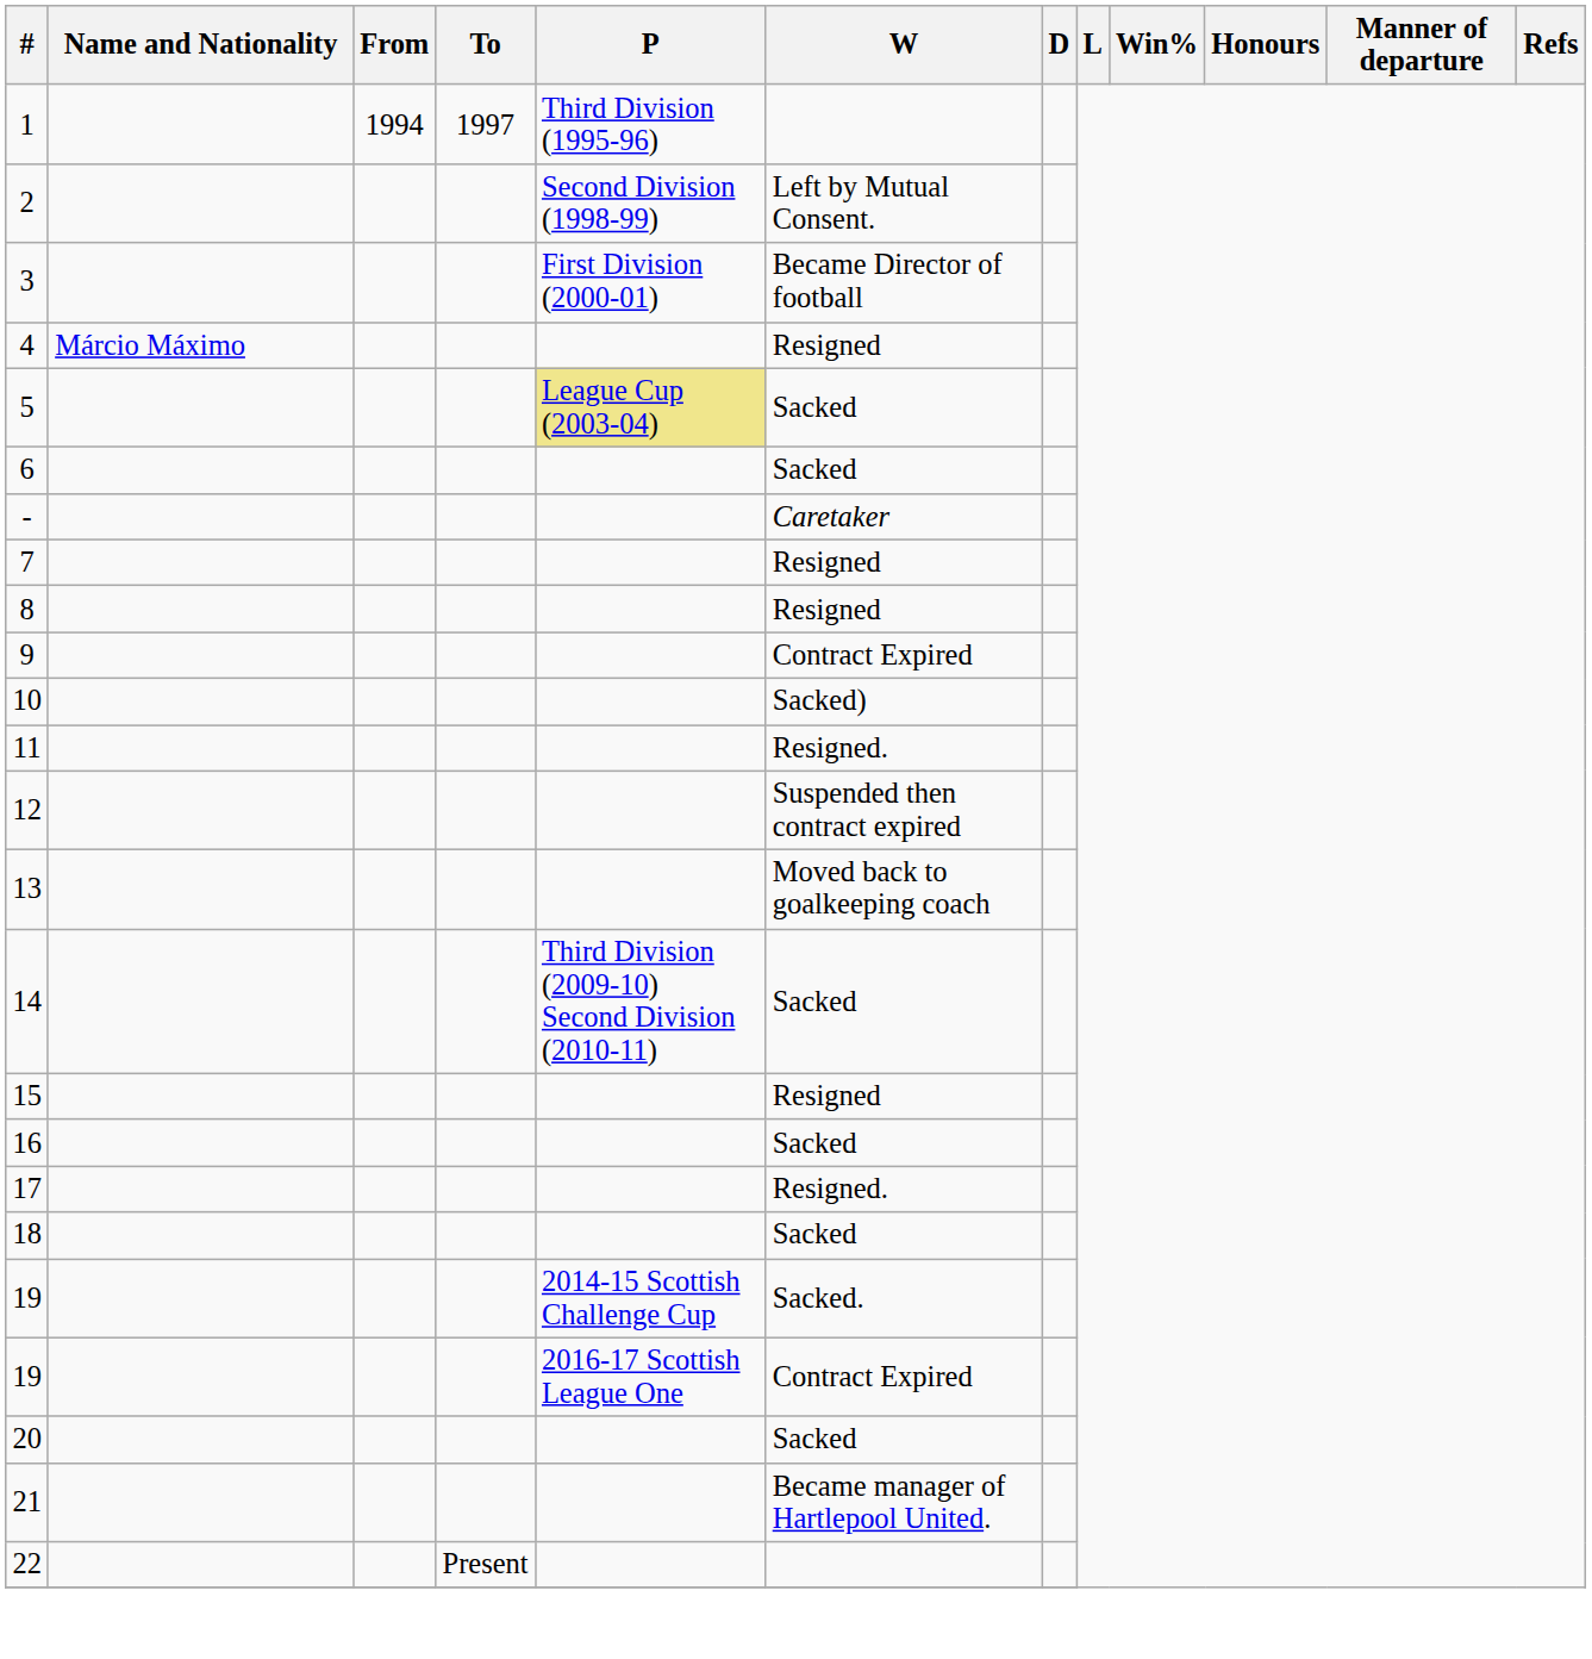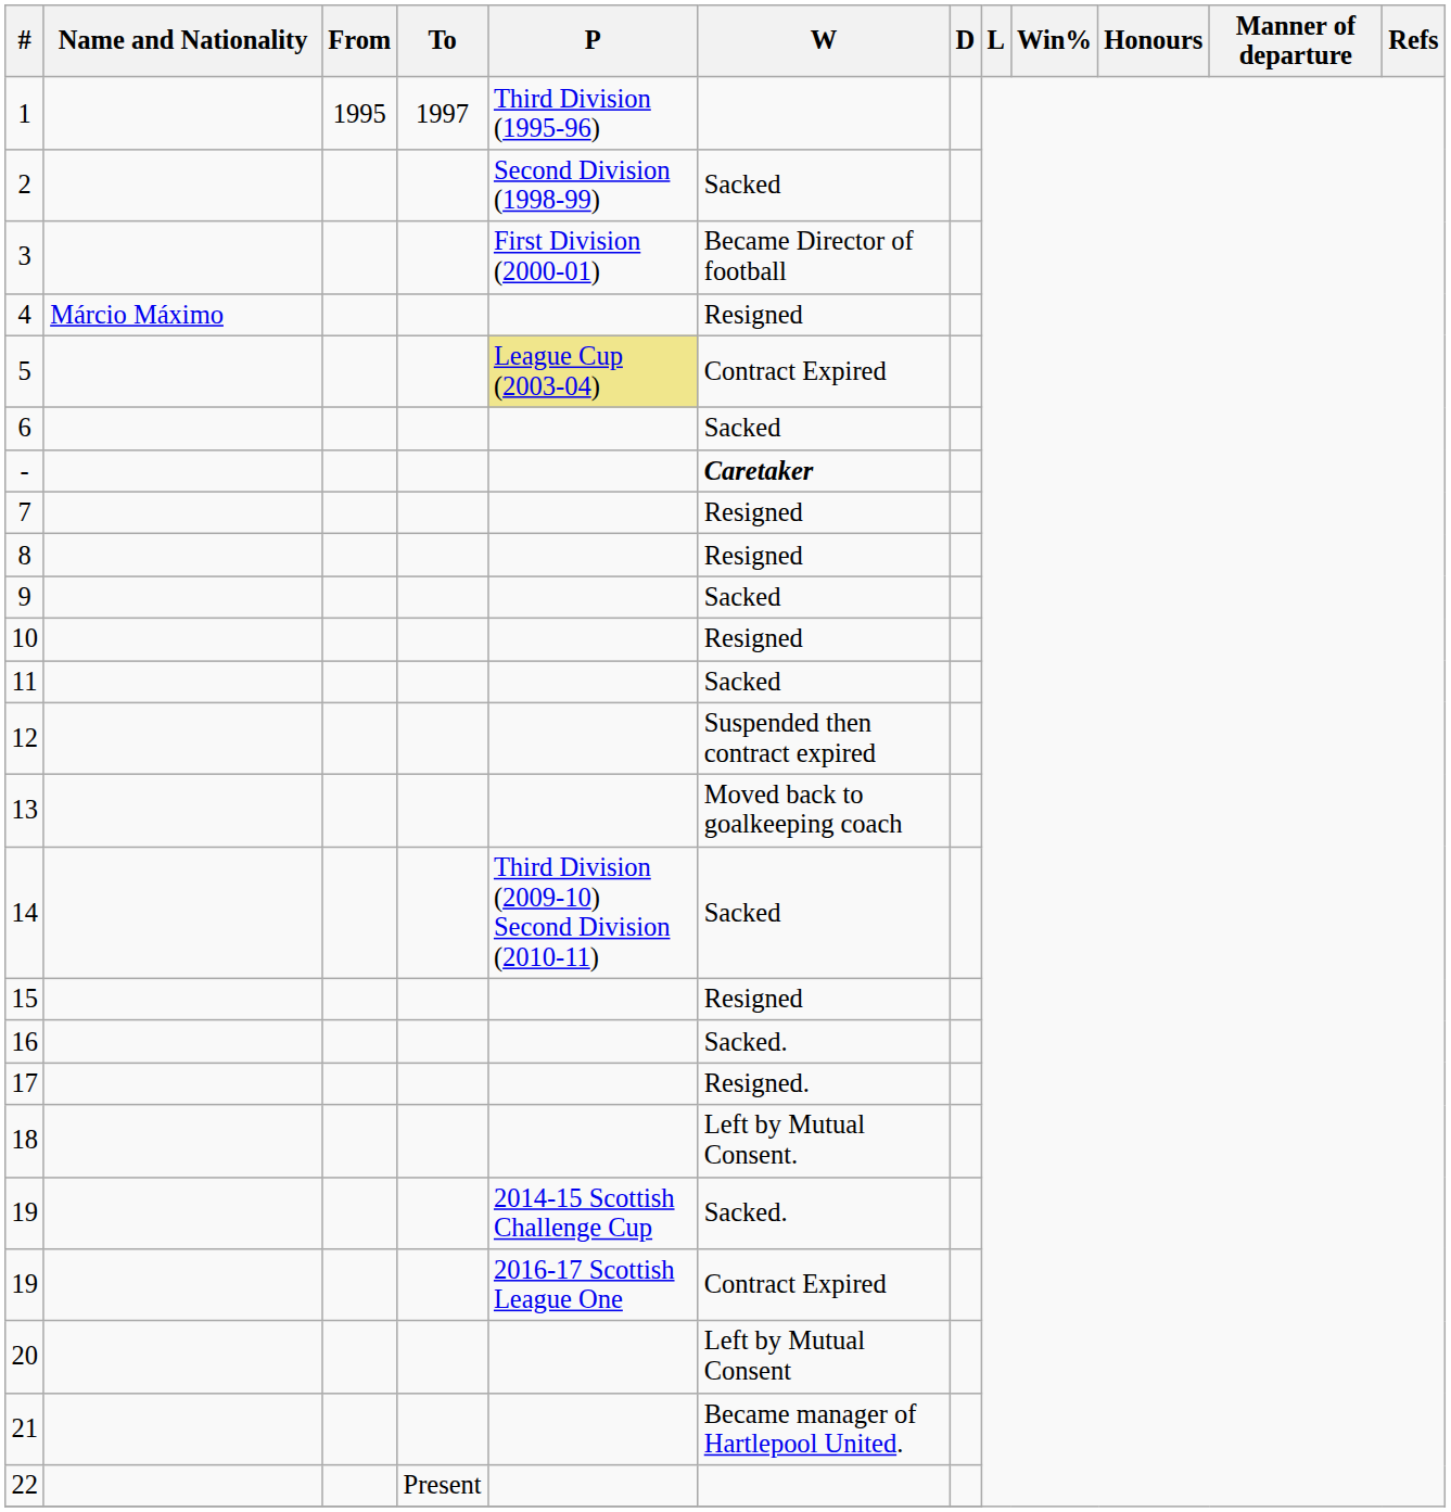1 | From: 1994 -> 1995
2 | W: Left by Mutual Consent. -> Sacked
5 | W: Sacked -> Contract Expired
- | W: normal -> bold
9 | W: Contract Expired -> Sacked
10 | W: Sacked) -> Resigned
11 | W: Resigned. -> Sacked
16 | W: Sacked -> Sacked.
18 | W: Sacked -> Left by Mutual Consent.
20 | W: Sacked -> Left by Mutual Consent
